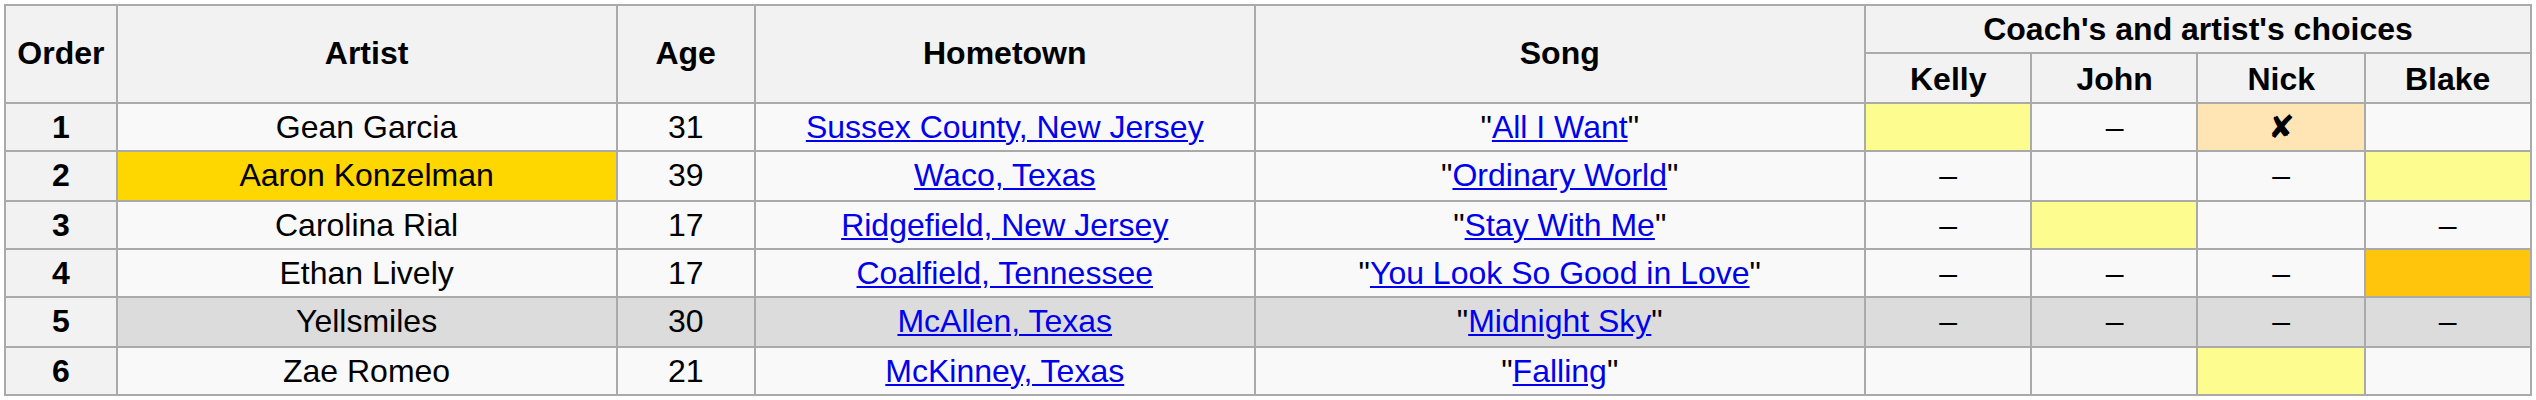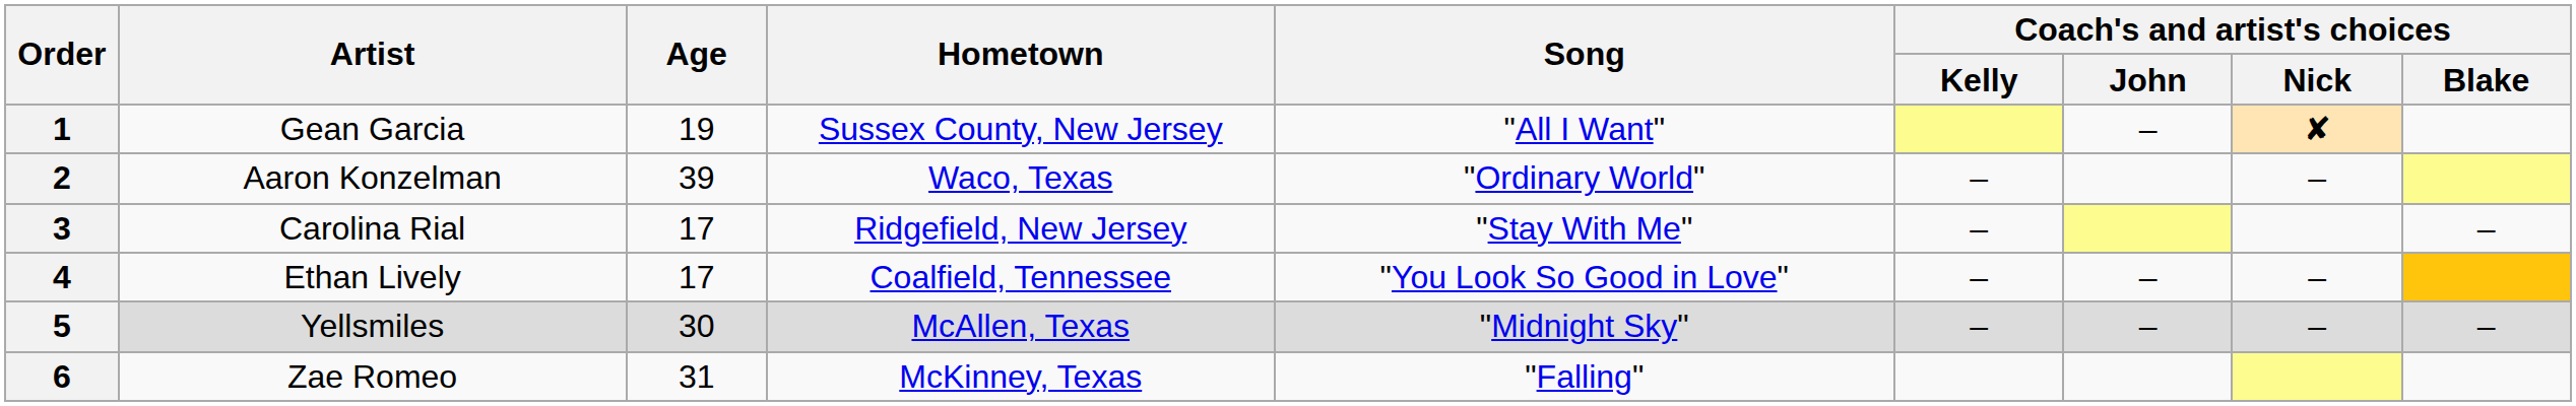1 | Age: 31 -> 19
2 | Artist: gold background -> no background
6 | Age: 21 -> 31
